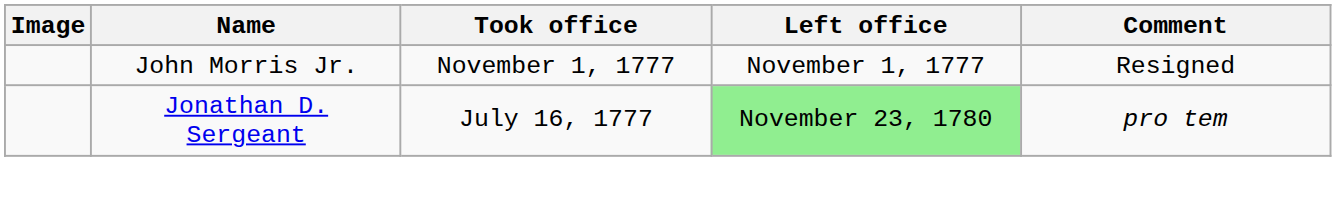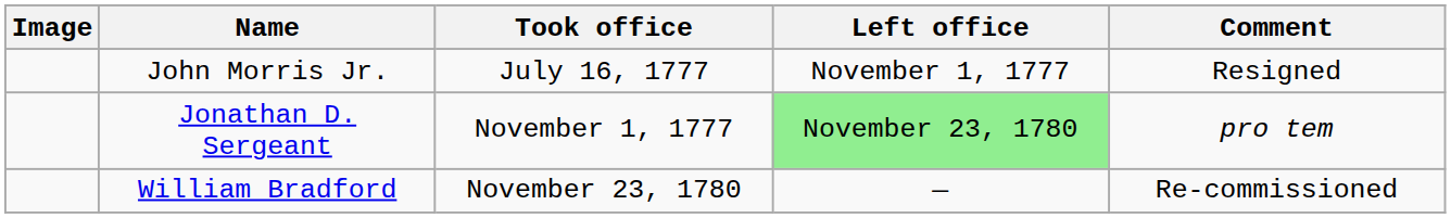John Morris Jr. | Took office: November 1, 1777 -> July 16, 1777
Jonathan D. Sergeant | Took office: July 16, 1777 -> November 1, 1777
+ row: William Bradford | November 23, 1780 | — | Re-commissioned
